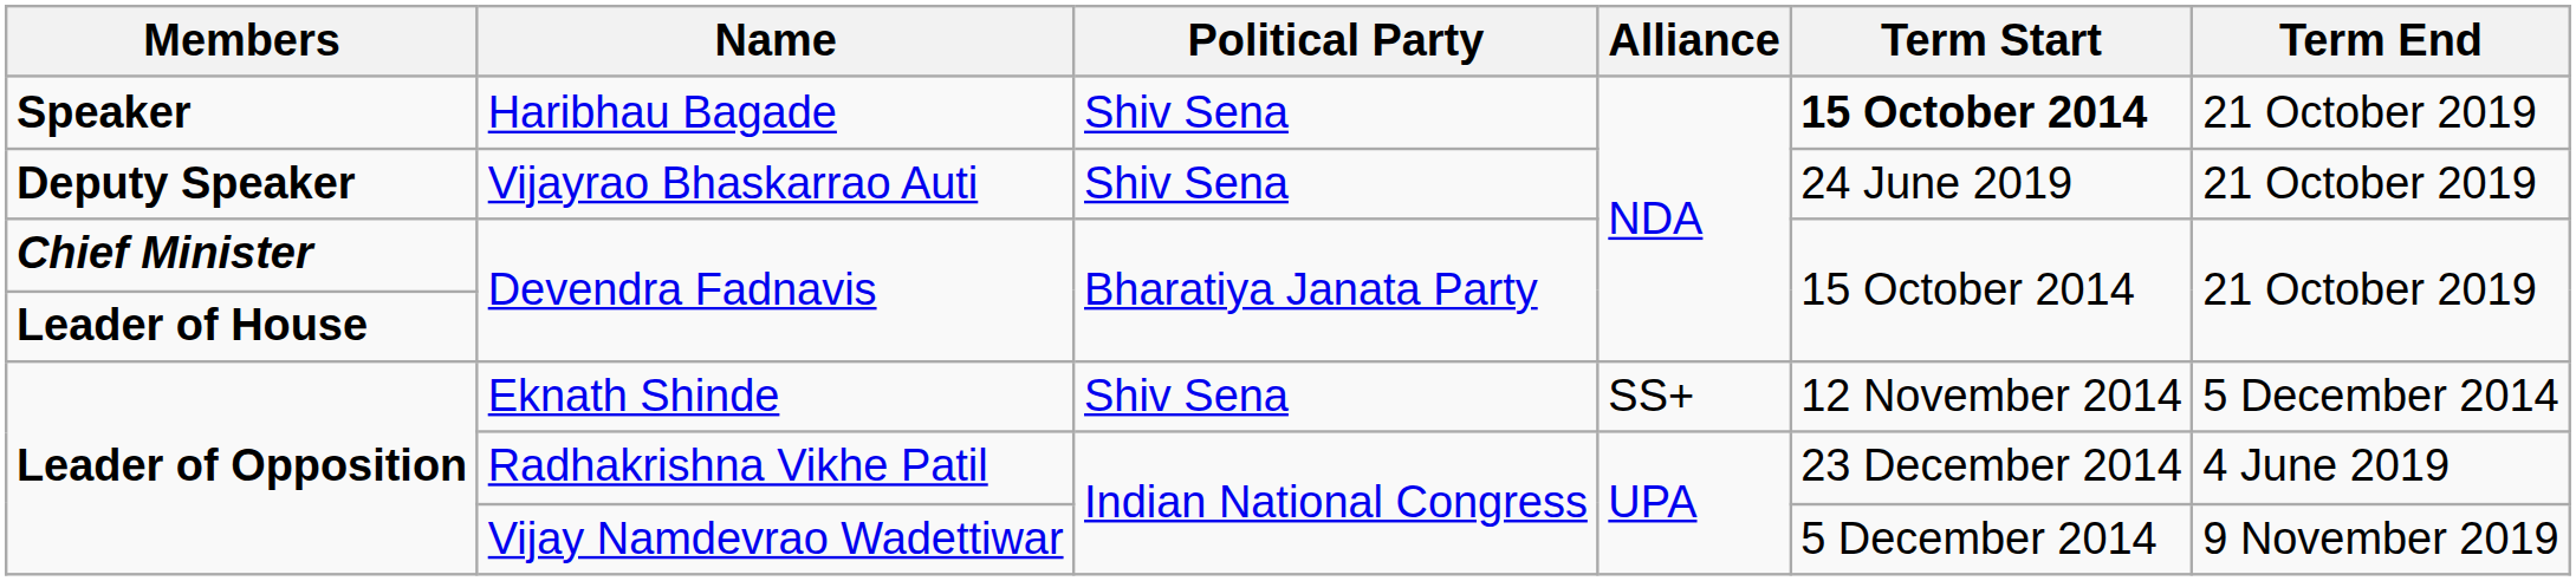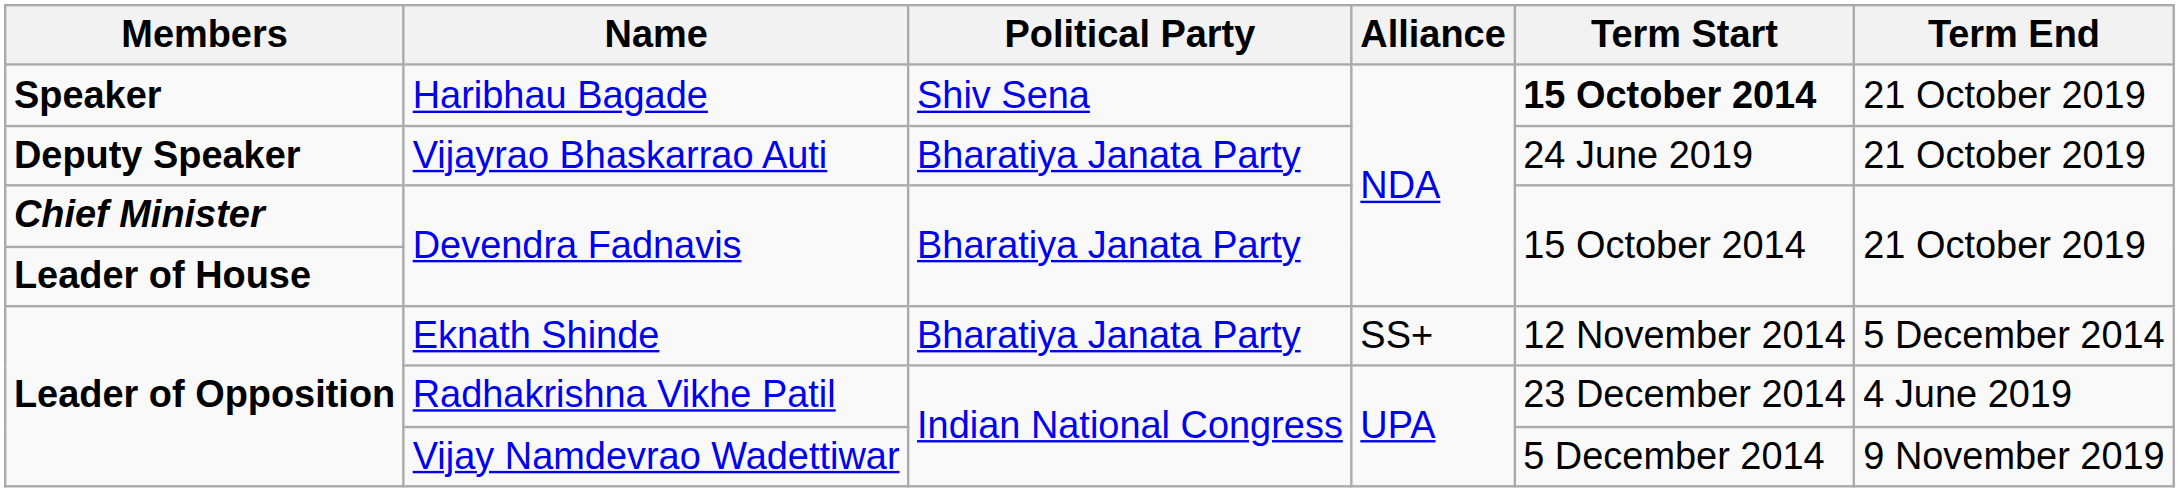Vijayrao Bhaskarrao Auti | Political Party: Shiv Sena -> Bharatiya Janata Party
Eknath Shinde | Political Party: Shiv Sena -> Bharatiya Janata Party
